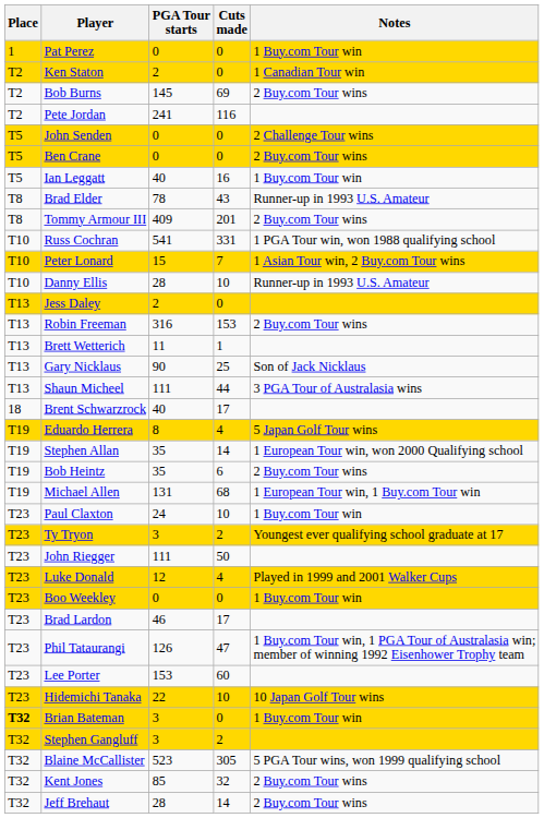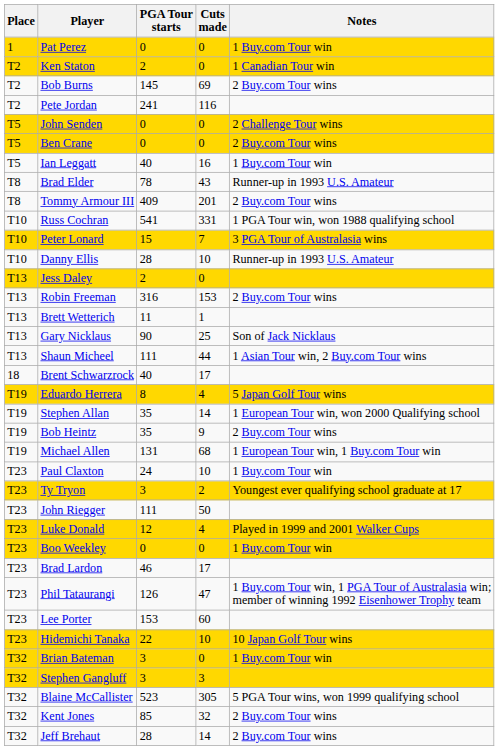Peter Lonard | Notes: 1 Asian Tour win, 2 Buy.com Tour wins -> 3 PGA Tour of Australasia wins
Shaun Micheel | Notes: 3 PGA Tour of Australasia wins -> 1 Asian Tour win, 2 Buy.com Tour wins
Bob Heintz | Cuts made: 6 -> 9
Brian Bateman | Place: bold -> normal
Stephen Gangluff | Cuts made: 2 -> 3
